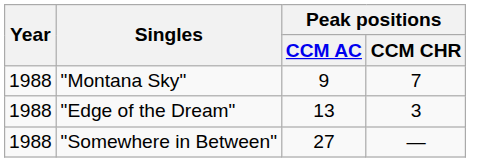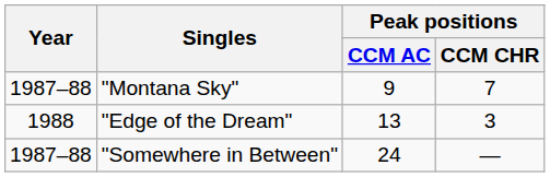"Montana Sky" | Year: 1988 -> 1987–88
"Somewhere in Between" | Year: 1988 -> 1987–88
"Somewhere in Between" | Peak positions / CCM AC: 27 -> 24
